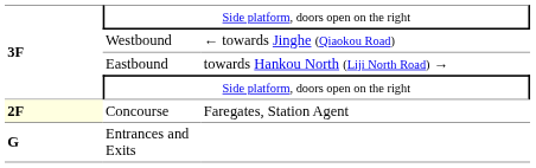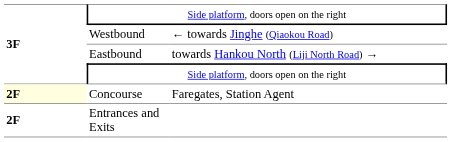Entrances and Exits | column 1: G -> 2F
